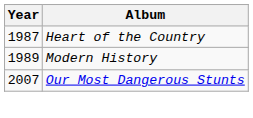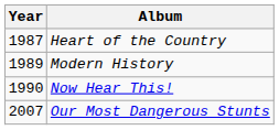+ row: 1990 | Now Hear This!
